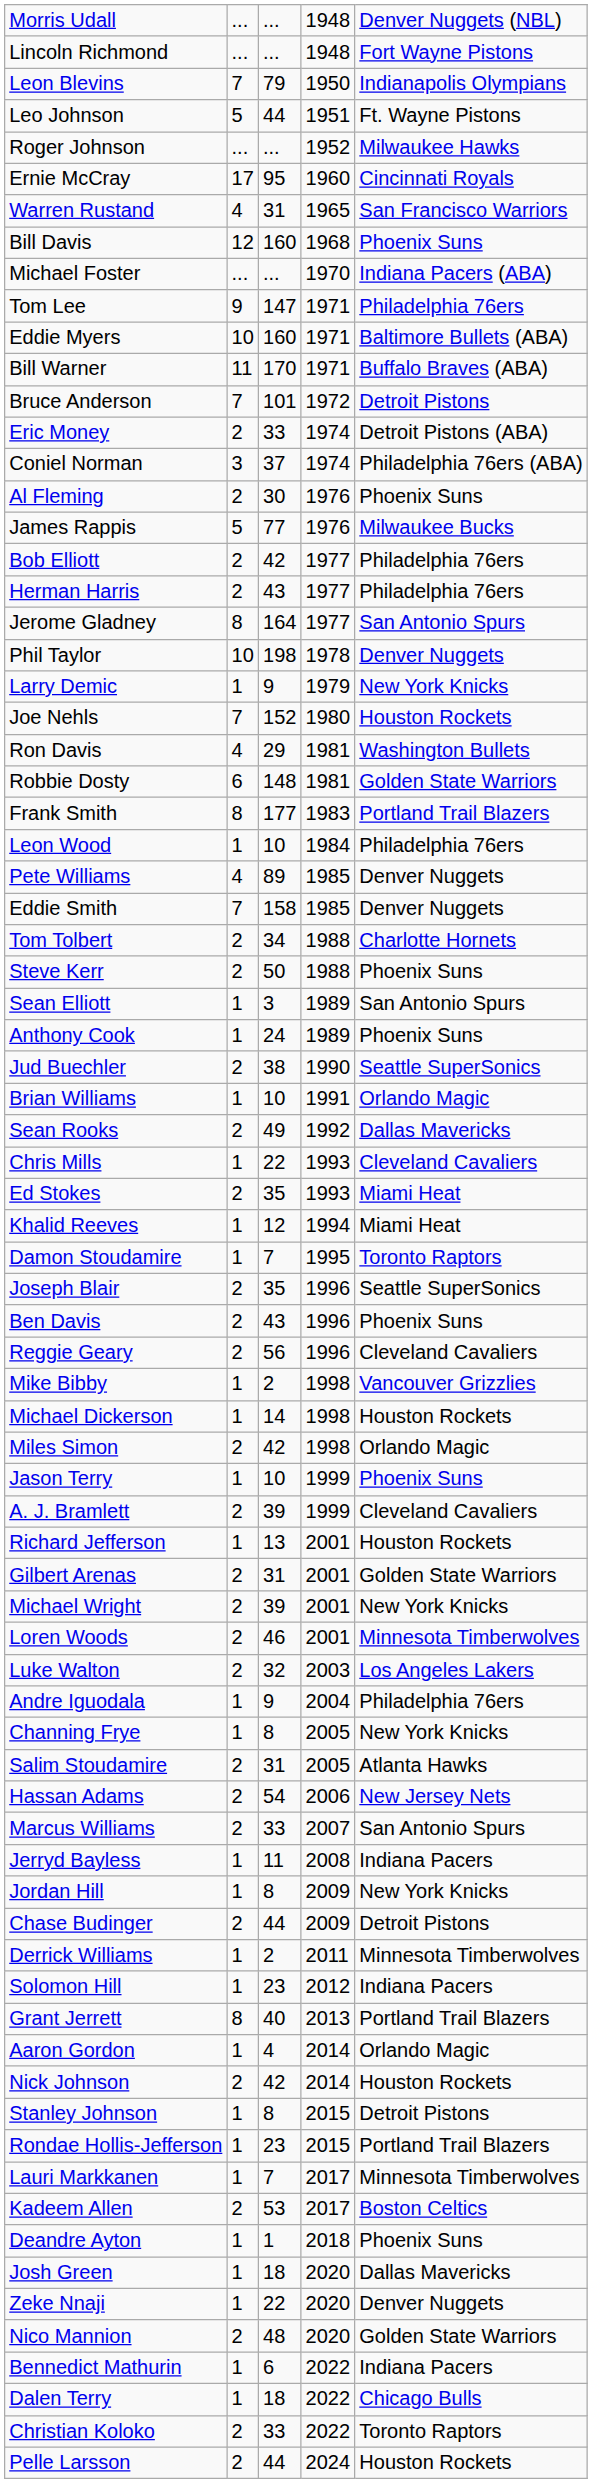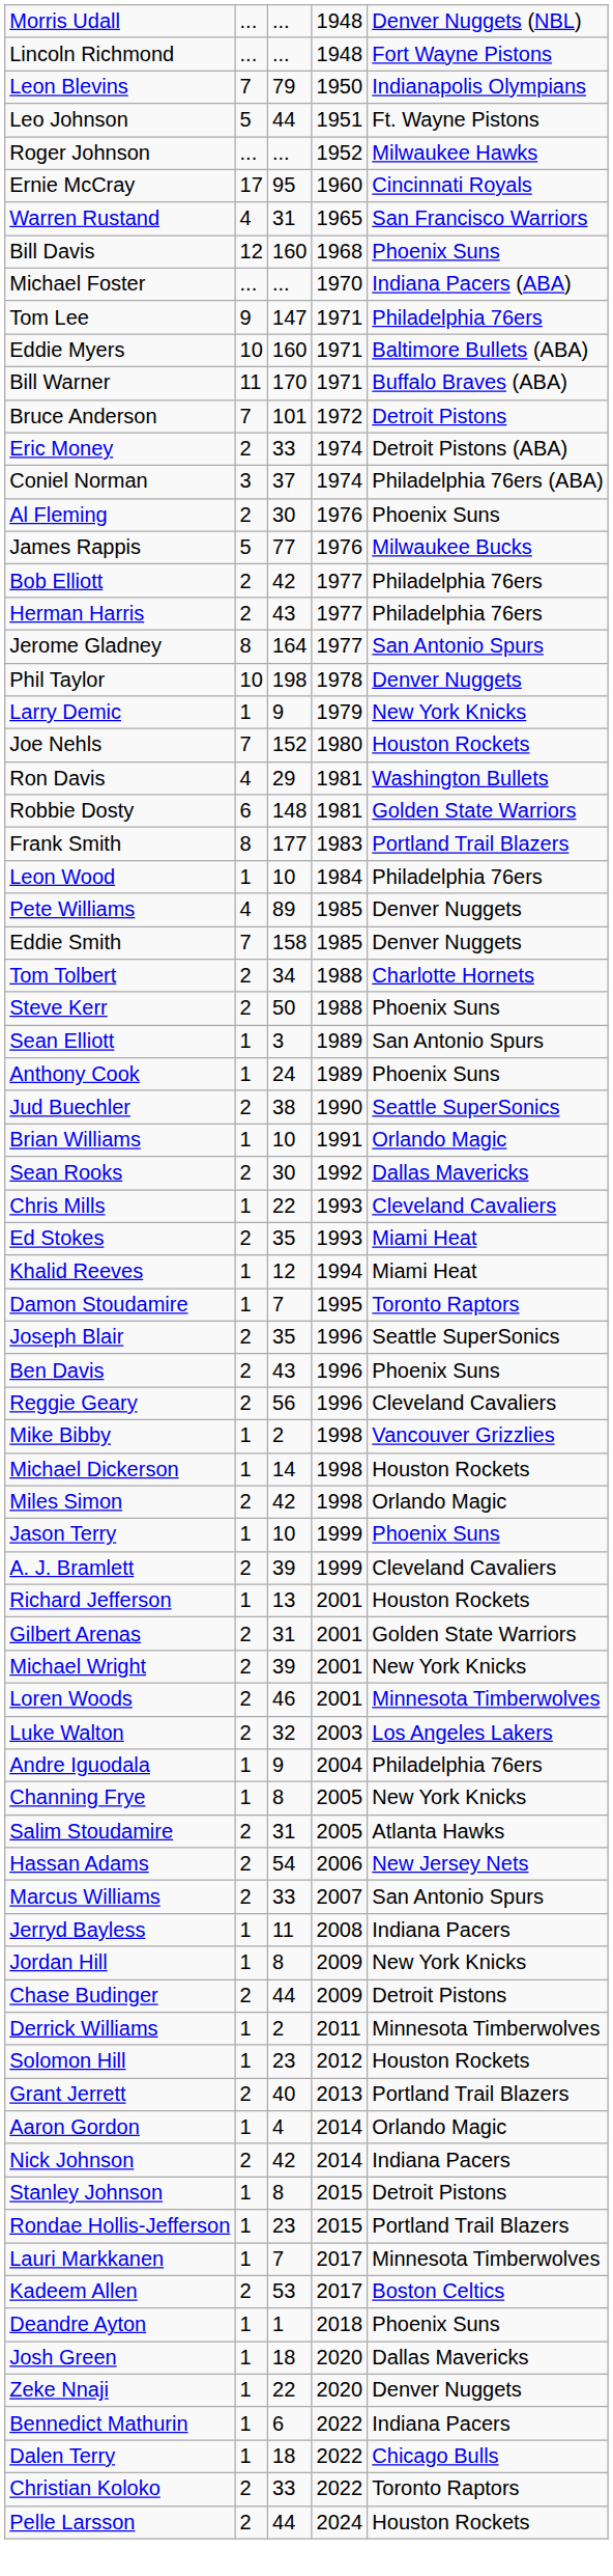Sean Rooks | column 3: 49 -> 30
Solomon Hill | column 5: Indiana Pacers -> Houston Rockets
Grant Jerrett | column 2: 8 -> 2
Nick Johnson | column 5: Houston Rockets -> Indiana Pacers
- row: Nico Mannion | 2 | 48 | 2020 | Golden State Warriors
